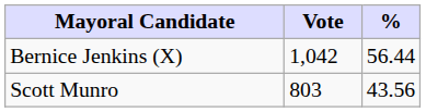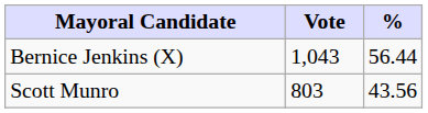Bernice Jenkins (X) | Vote: 1,042 -> 1,043
